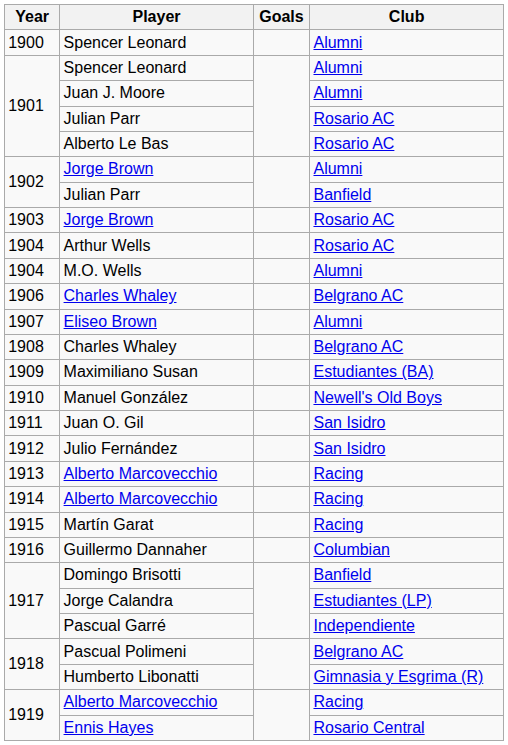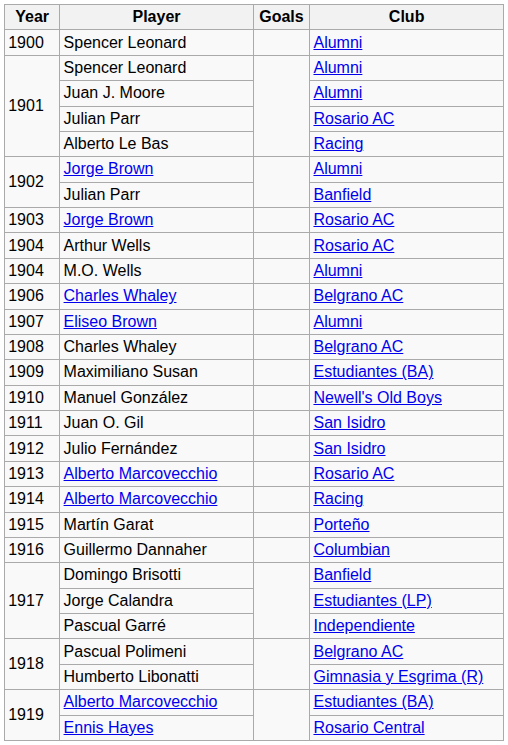Alberto Le Bas | Club: Rosario AC -> Racing
1913 / Alberto Marcovecchio | Club: Racing -> Rosario AC
Martín Garat | Club: Racing -> Porteño
1919 / Alberto Marcovecchio | Club: Racing -> Estudiantes (BA)
